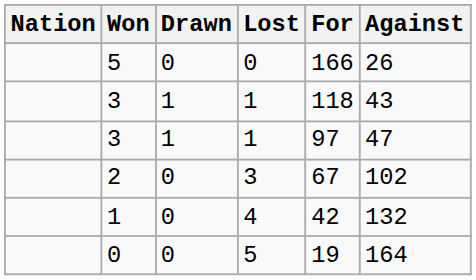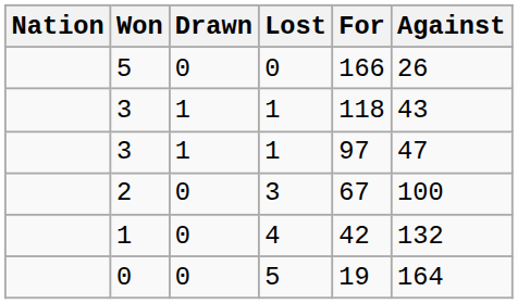2 | Against: 102 -> 100
